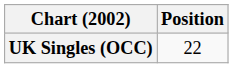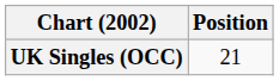UK Singles (OCC) | Position: 22 -> 21
